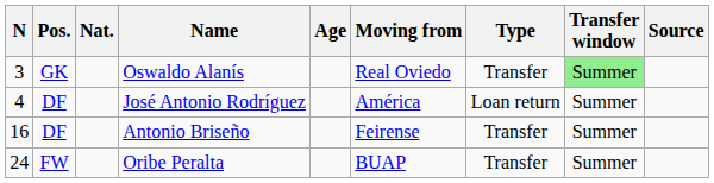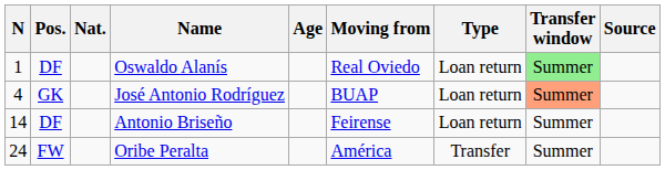Oswaldo Alanís | N: 3 -> 1
Oswaldo Alanís | Pos.: GK -> DF
Oswaldo Alanís | Type: Transfer -> Loan return
José Antonio Rodríguez | Pos.: DF -> GK
José Antonio Rodríguez | Moving from: América -> BUAP
José Antonio Rodríguez | Transfer window: no background -> lightsalmon background
Antonio Briseño | N: 16 -> 14
Antonio Briseño | Type: Transfer -> Loan return
Oribe Peralta | Moving from: BUAP -> América
